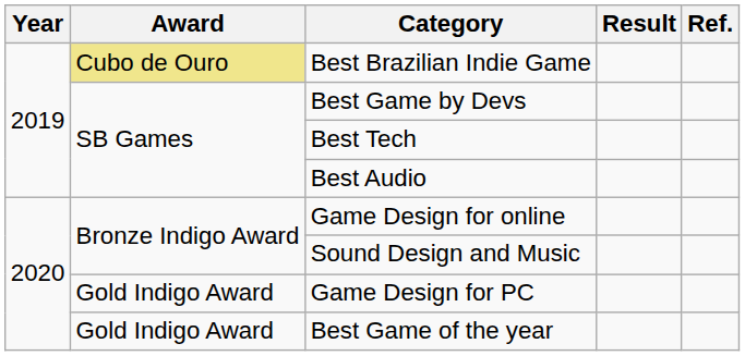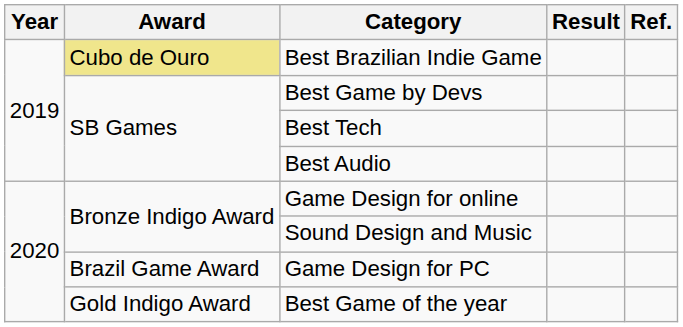Game Design for PC | Award: Gold Indigo Award -> Brazil Game Award
